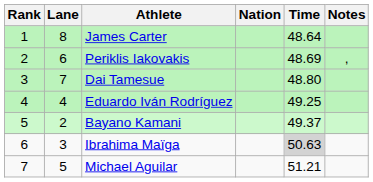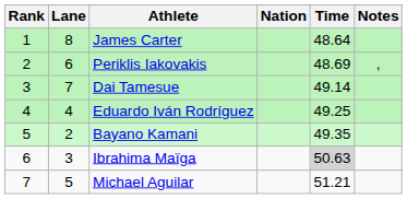Dai Tamesue | Time: 48.80 -> 49.14
Bayano Kamani | Time: 49.37 -> 49.35
